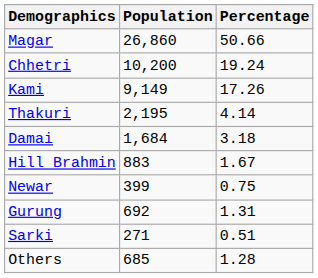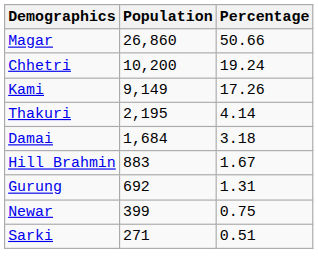rows swapped: Gurung <-> Newar
- row: Others | 685 | 1.28
